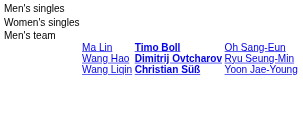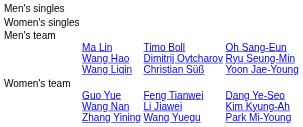Men's team | column 3: bold -> normal
+ row: Women's team | Guo Yue Wang Nan Zhang Yining | Feng Tianwei Li Jiawei Wang Yuegu | Dang Ye-Seo Kim Kyung-Ah Park Mi-Young
